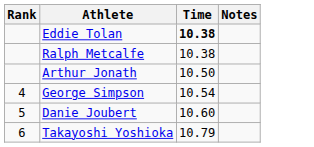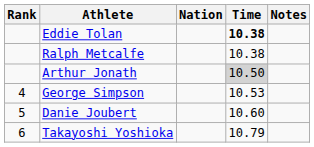+ column: Nation
Arthur Jonath | Time: no background -> lightgrey background
George Simpson | Time: 10.54 -> 10.53
